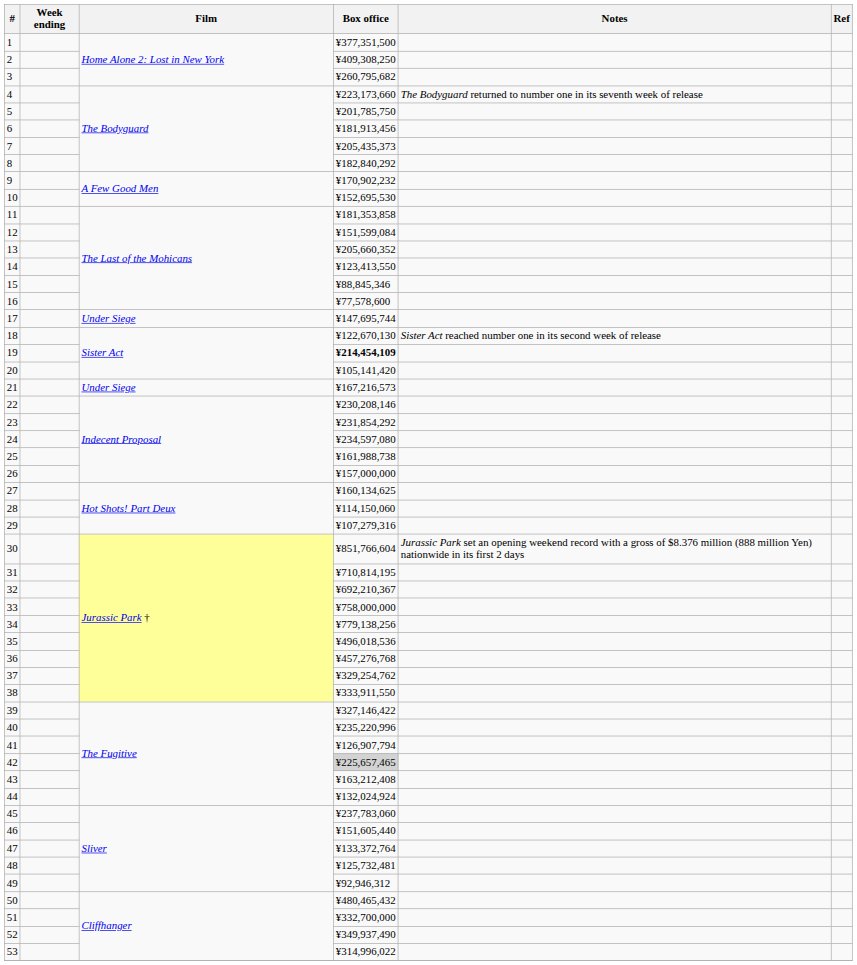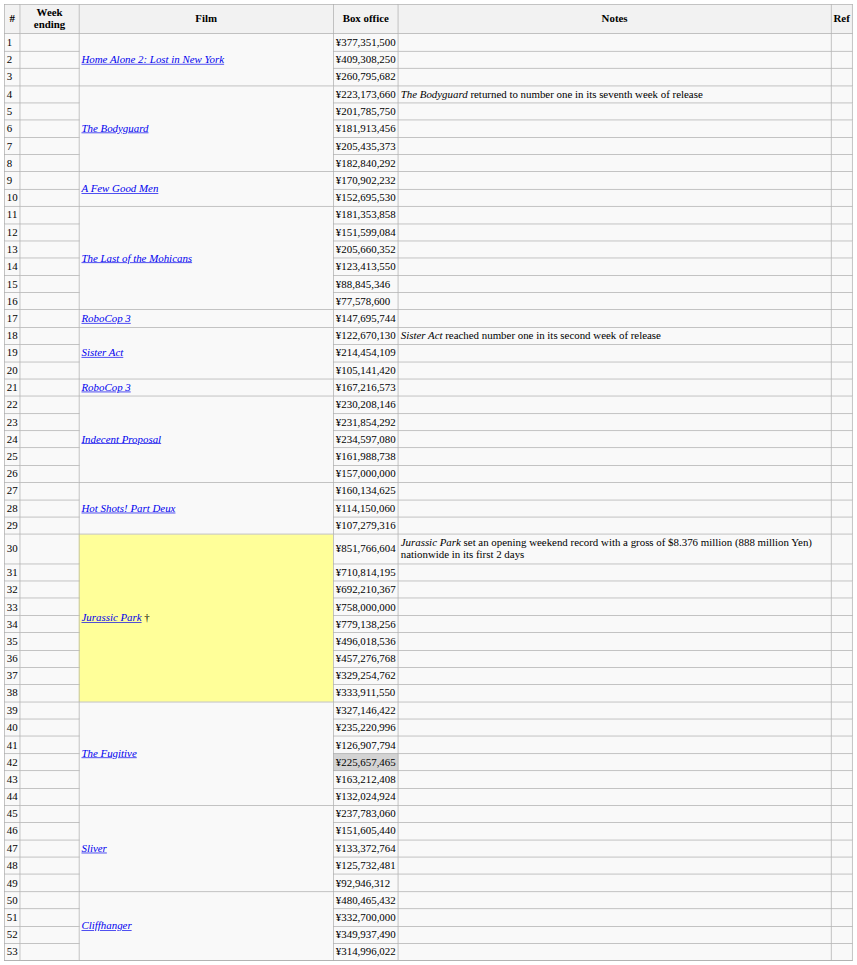17 | Film: Under Siege -> RoboCop 3
19 | Box office: bold -> normal
21 | Film: Under Siege -> RoboCop 3
